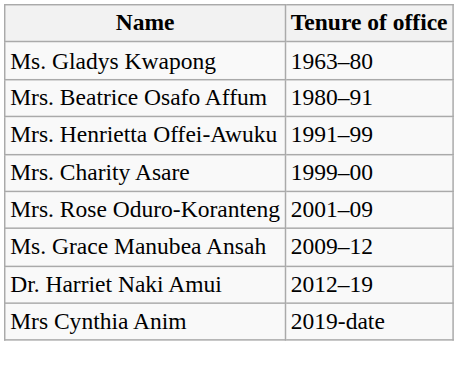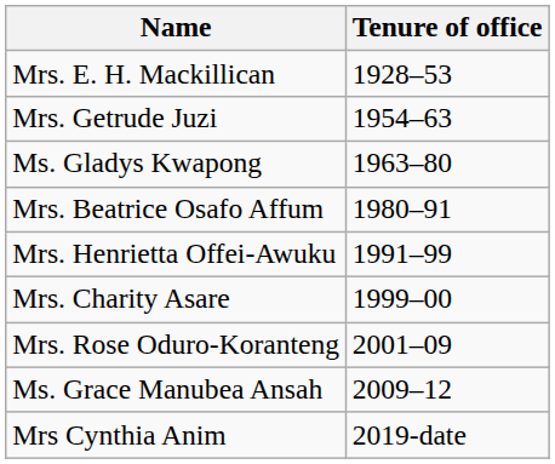+ row: Mrs. E. H. Mackillican | 1928–53
+ row: Mrs. Getrude Juzi | 1954–63
- row: Dr. Harriet Naki Amui | 2012–19
